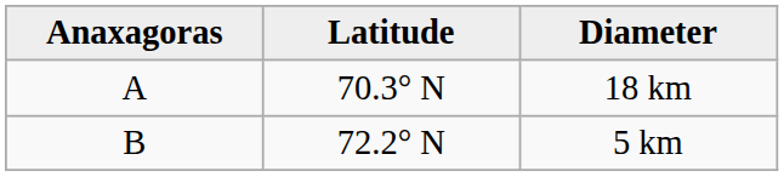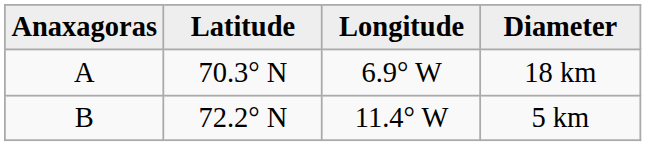+ column: Longitude | 6.9° W | 11.4° W
